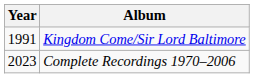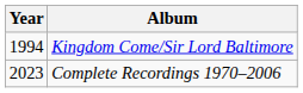Kingdom Come/Sir Lord Baltimore | Year: 1991 -> 1994
